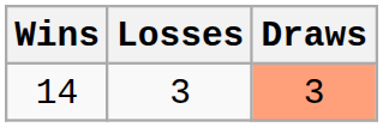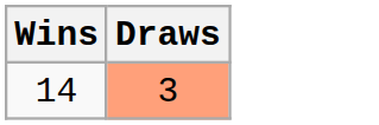- column: Losses | 3
